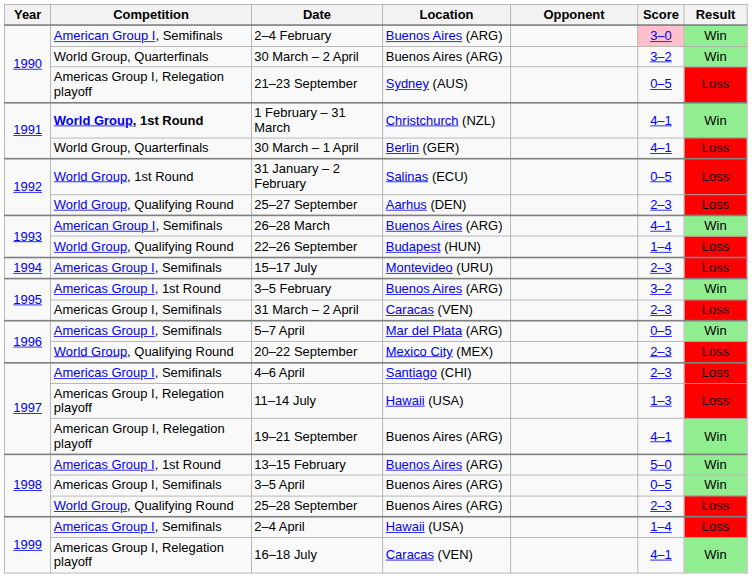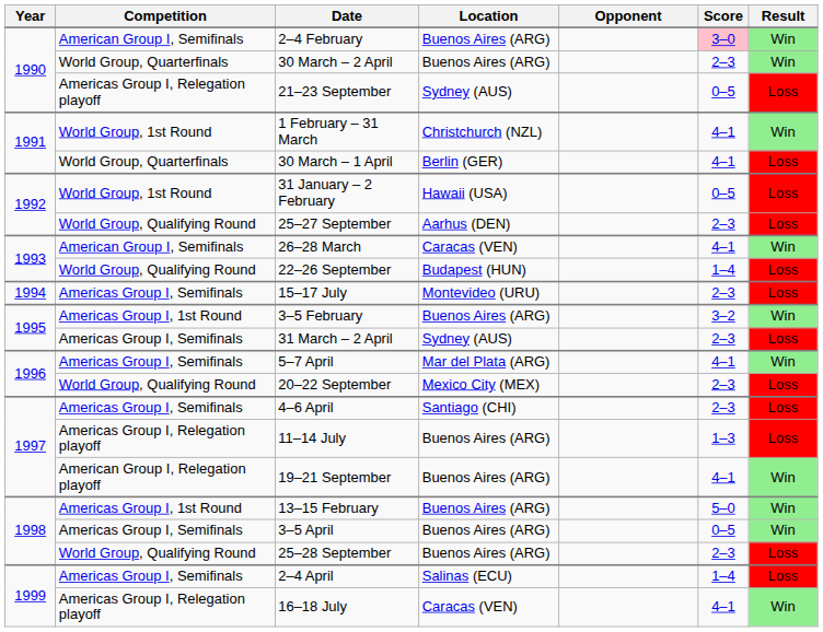30 March – 2 April | Score: 3–2 -> 2–3
1 February – 31 March | Competition: bold -> normal
31 January – 2 February | Location: Salinas (ECU) -> Hawaii (USA)
26–28 March | Location: Buenos Aires (ARG) -> Caracas (VEN)
31 March – 2 April | Location: Caracas (VEN) -> Sydney (AUS)
5–7 April | Score: 0–5 -> 4–1
11–14 July | Location: Hawaii (USA) -> Buenos Aires (ARG)
2–4 April | Location: Hawaii (USA) -> Salinas (ECU)
